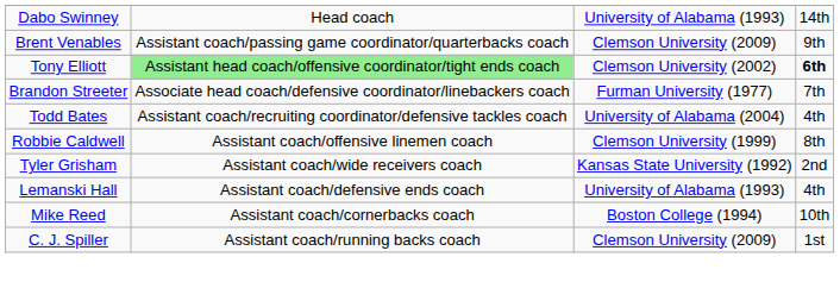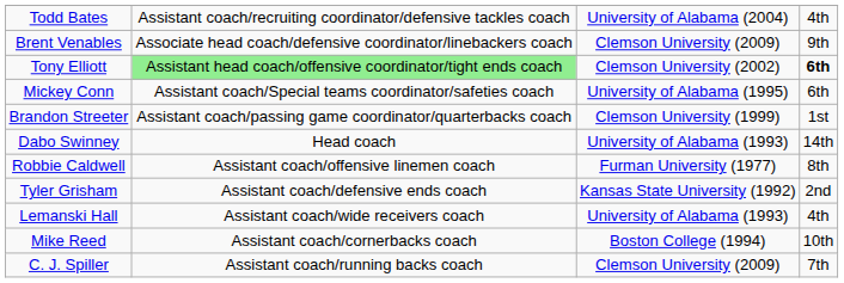rows swapped: Dabo Swinney <-> Todd Bates
Brent Venables | column 2: Assistant coach/passing game coordinator/quarterbacks coach -> Associate head coach/defensive coordinator/linebackers coach
+ row: Mickey Conn | Assistant coach/Special teams coordinator/safeties coach | University of Alabama (1995) | 6th
Brandon Streeter | column 2: Associate head coach/defensive coordinator/linebackers coach -> Assistant coach/passing game coordinator/quarterbacks coach
Brandon Streeter | column 3: Furman University (1977) -> Clemson University (1999)
Brandon Streeter | column 4: 7th -> 1st
Robbie Caldwell | column 3: Clemson University (1999) -> Furman University (1977)
Tyler Grisham | column 2: Assistant coach/wide receivers coach -> Assistant coach/defensive ends coach
Lemanski Hall | column 2: Assistant coach/defensive ends coach -> Assistant coach/wide receivers coach
C. J. Spiller | column 4: 1st -> 7th
